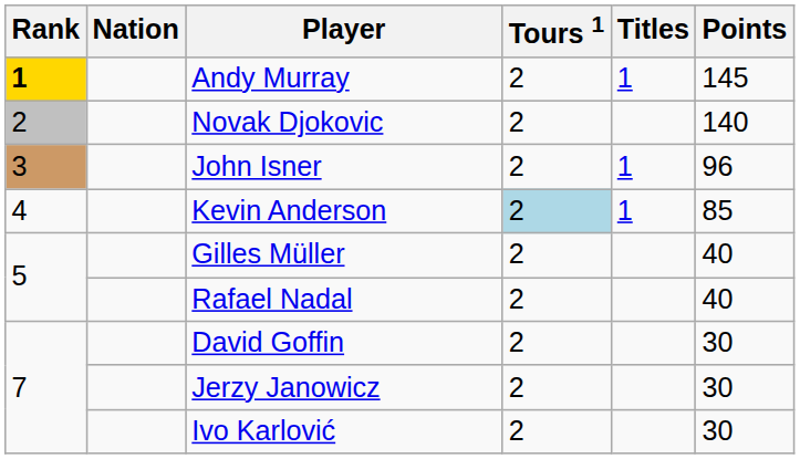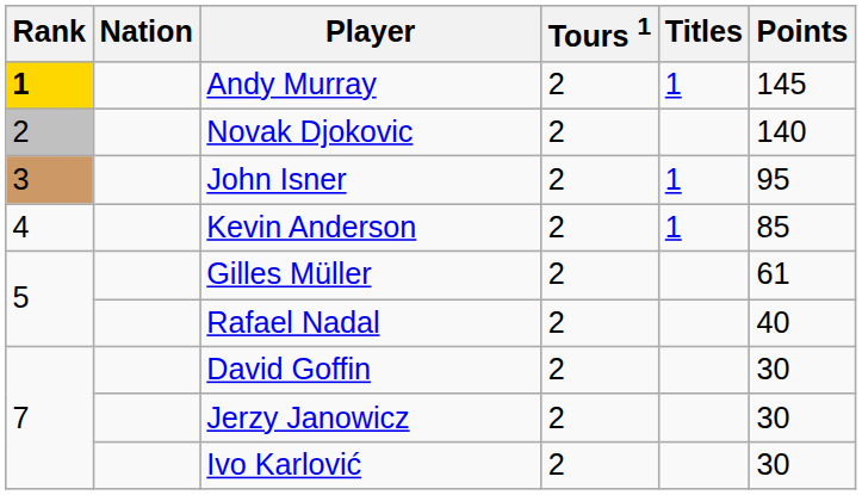John Isner | Points: 96 -> 95
Kevin Anderson | Tours 1: lightblue background -> no background
Gilles Müller | Points: 40 -> 61
